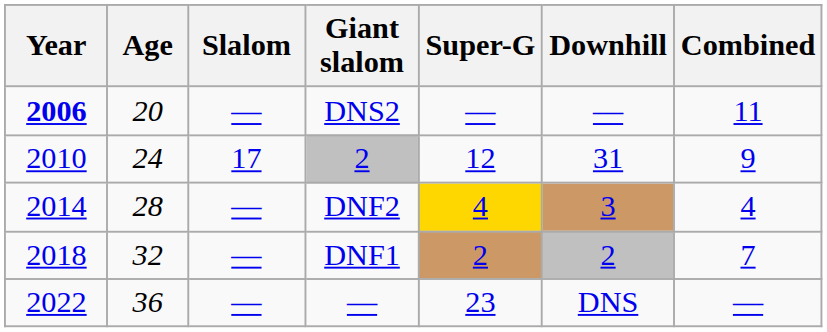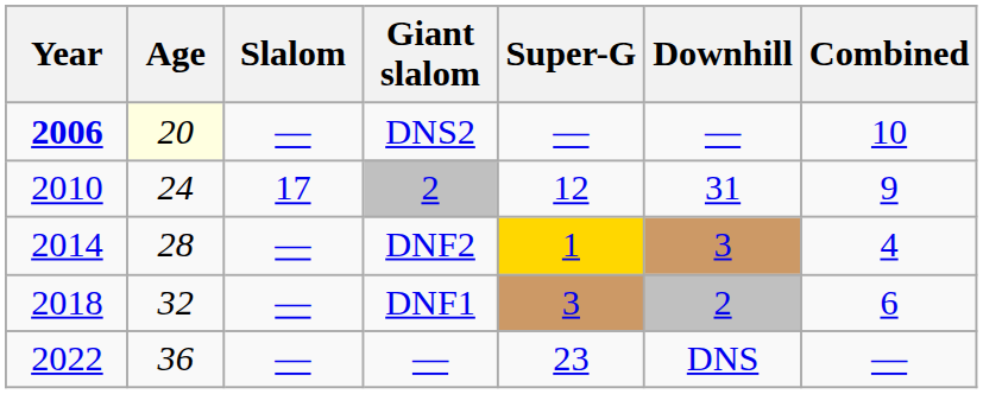DNS2 | Age: no background -> lightyellow background
DNS2 | Combined: 11 -> 10
DNF2 | Super-G: 4 -> 1
DNF1 | Super-G: 2 -> 3
DNF1 | Combined: 7 -> 6
